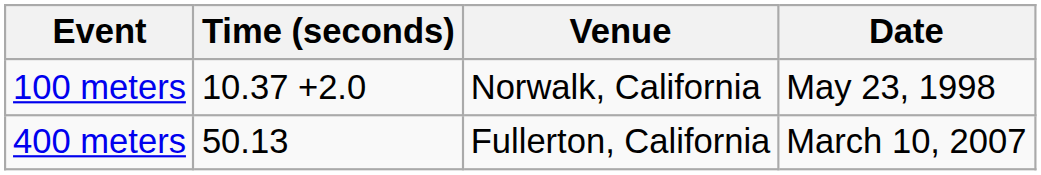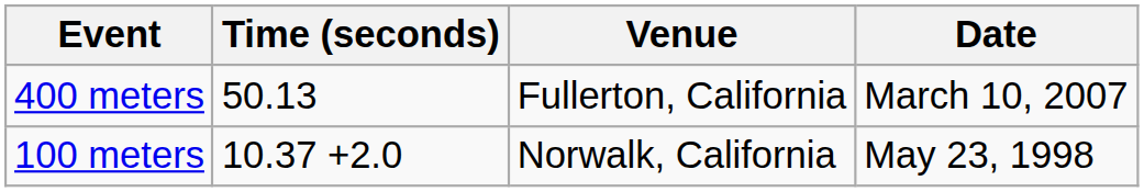rows swapped: 100 meters <-> 400 meters
